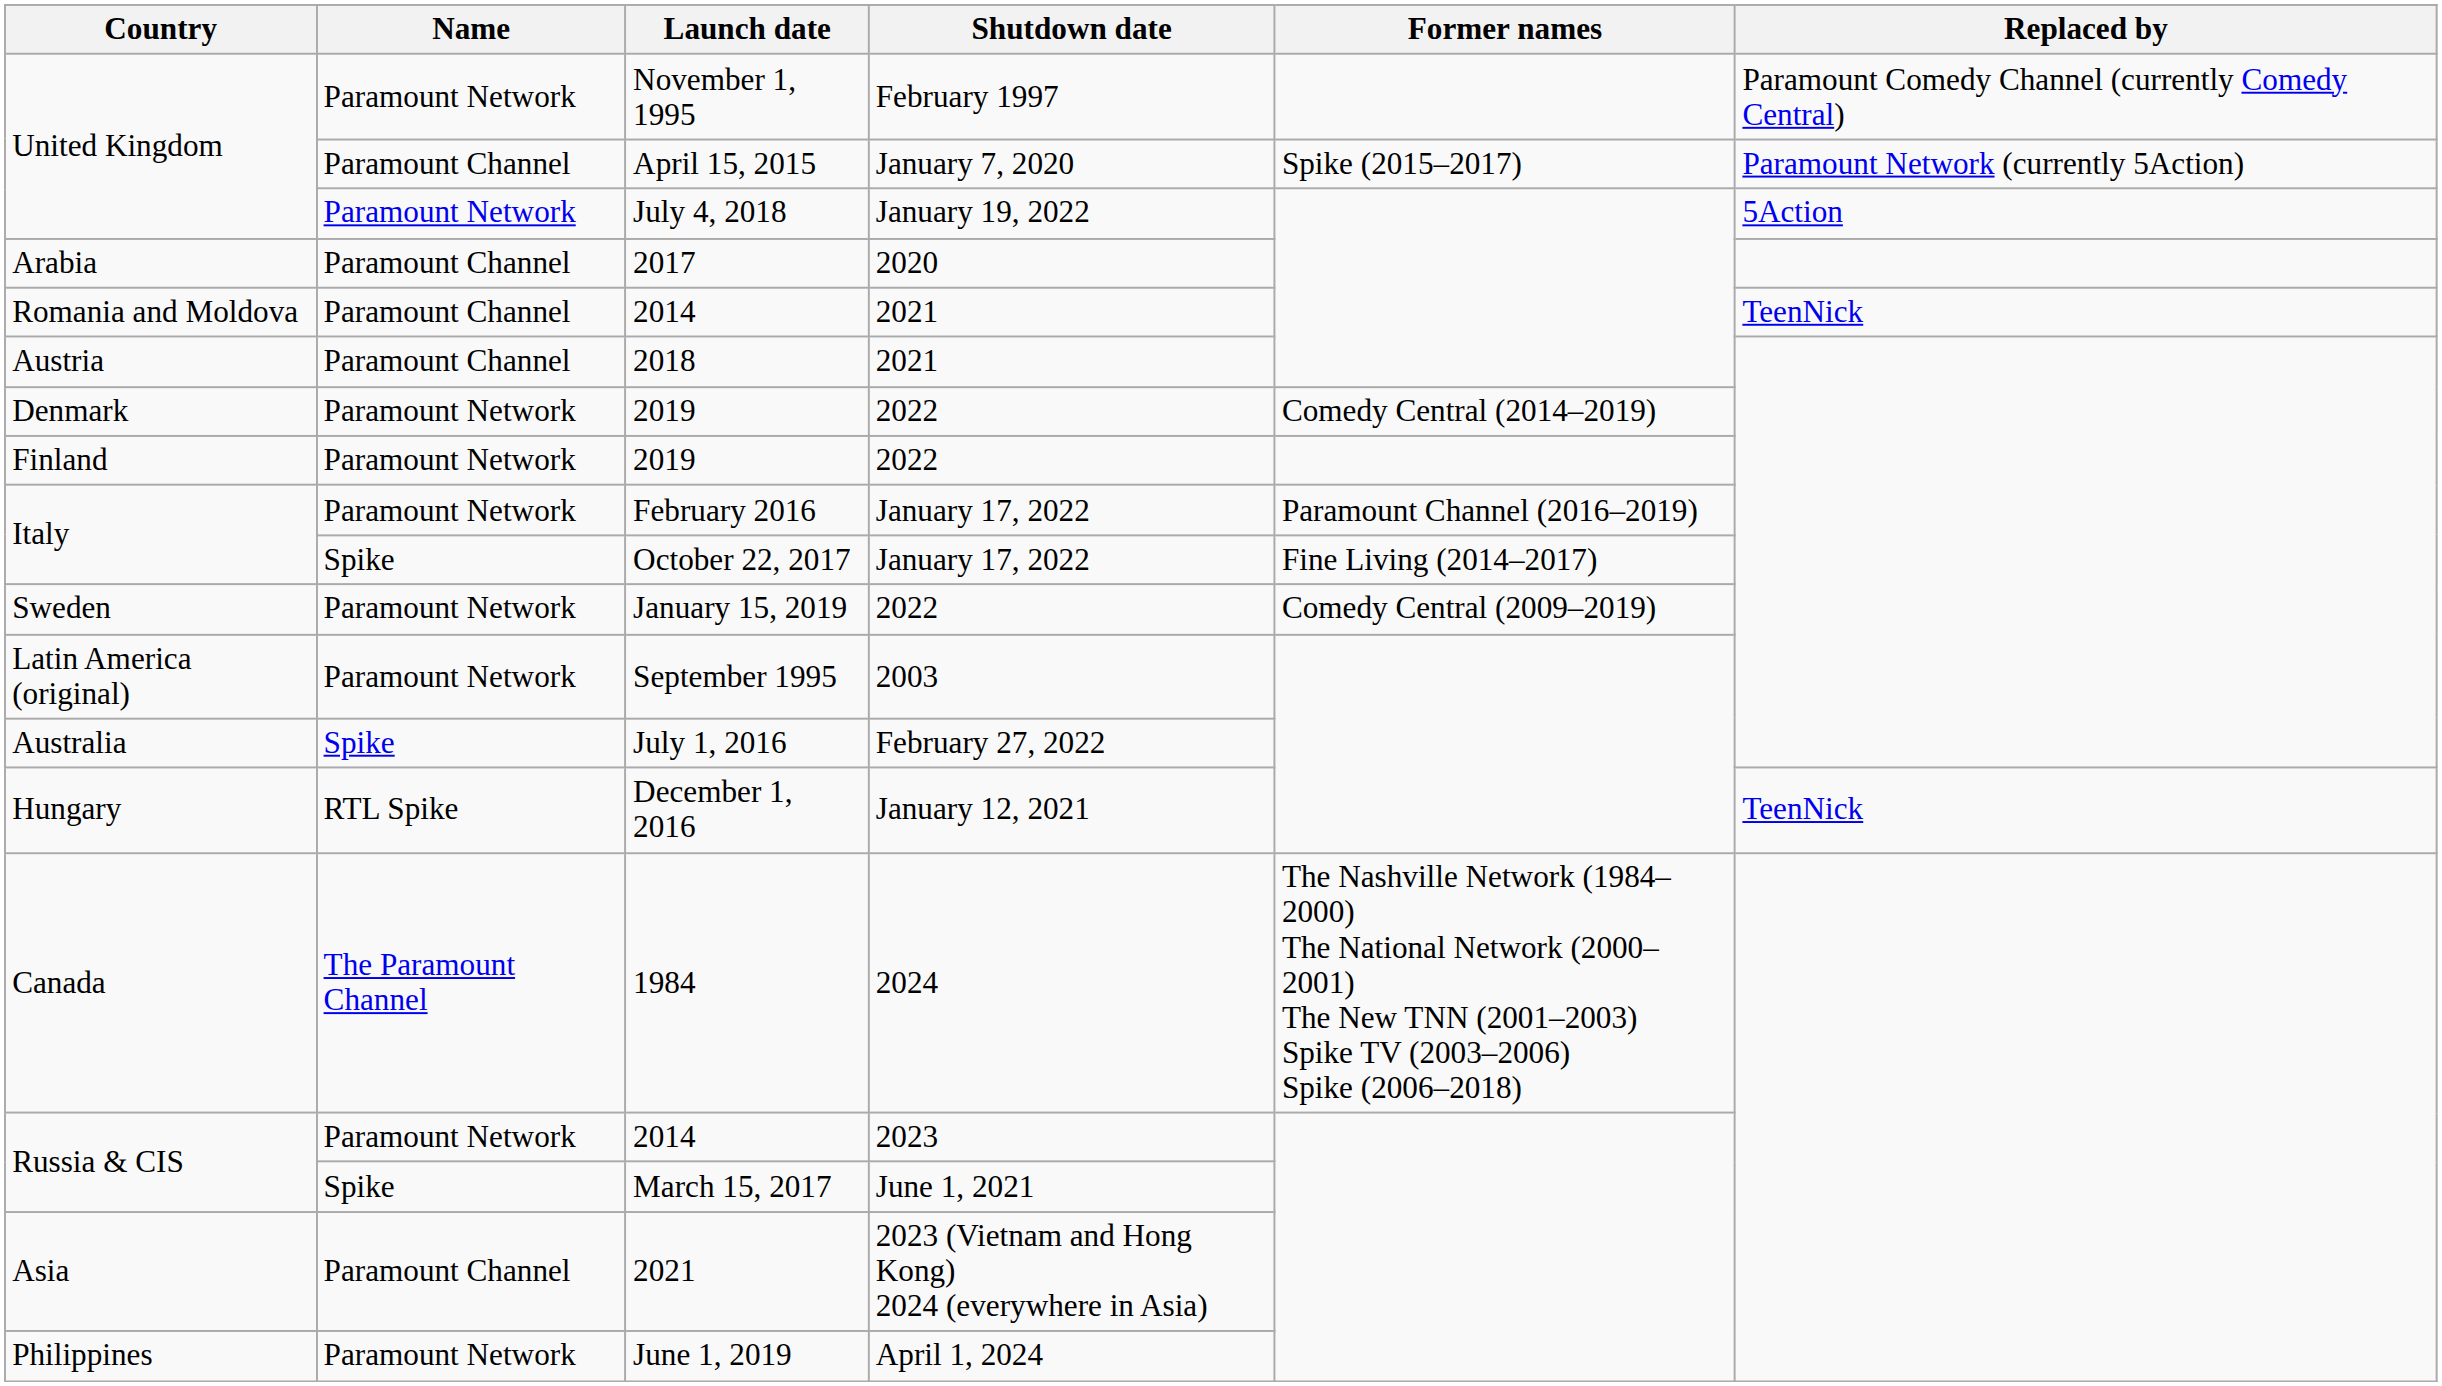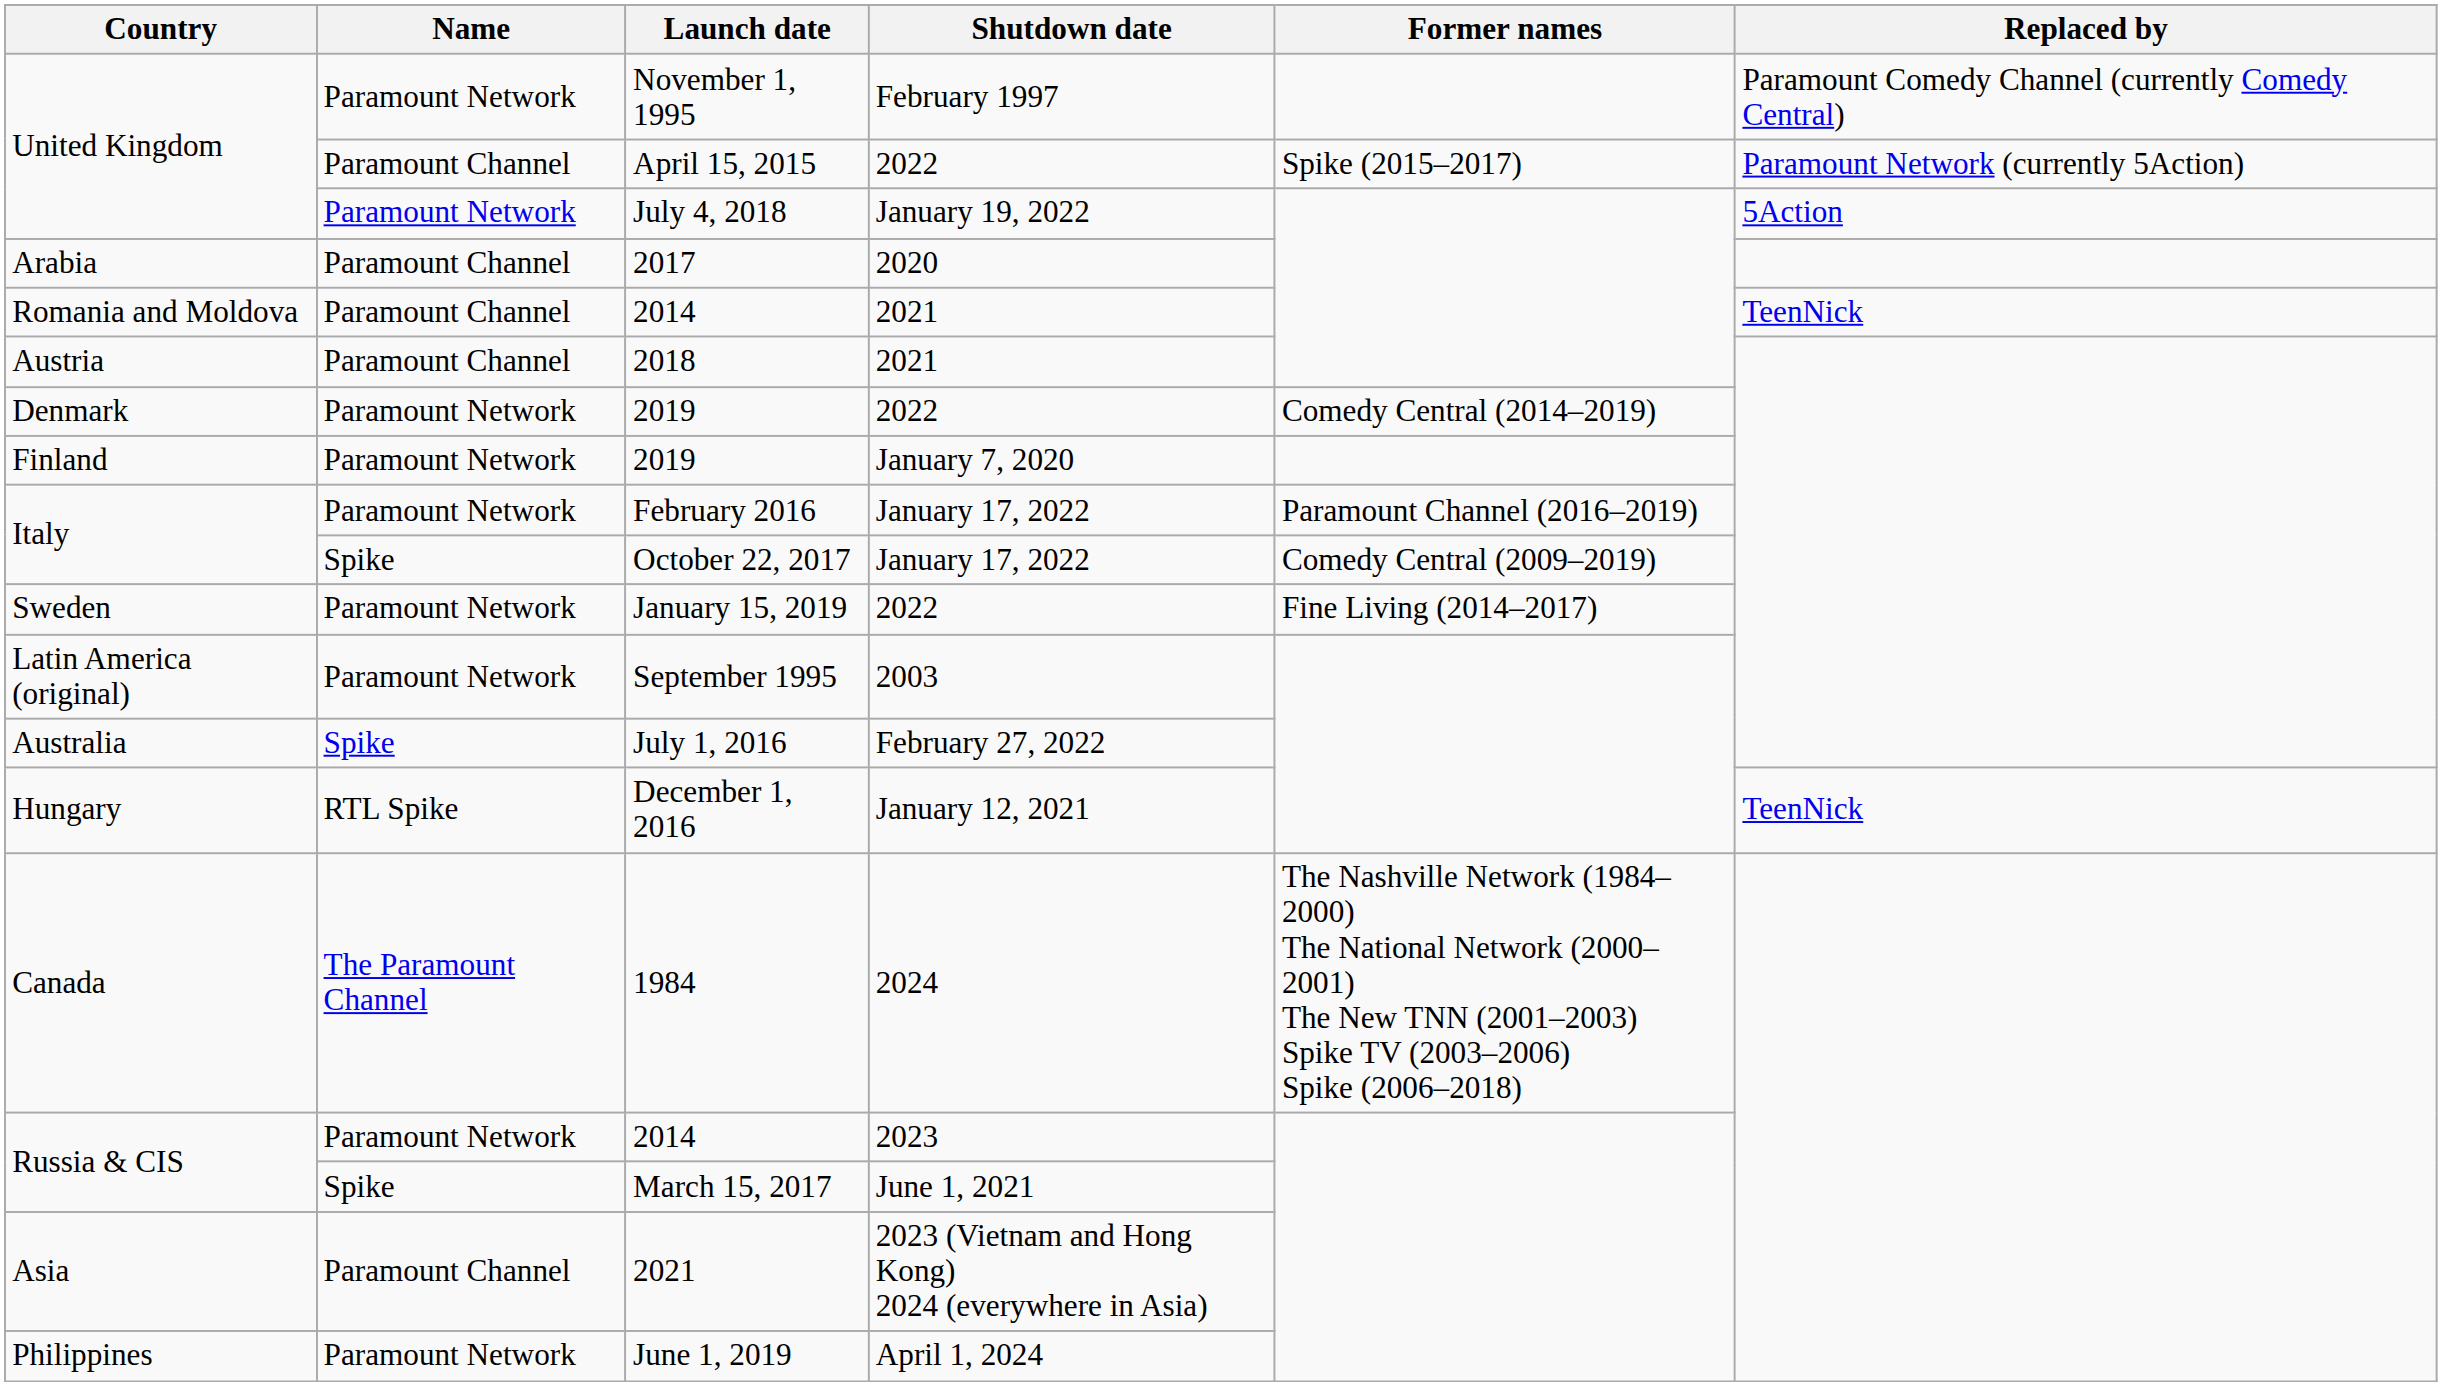April 15, 2015 | Shutdown date: January 7, 2020 -> 2022
Finland / 2019 | Shutdown date: 2022 -> January 7, 2020
October 22, 2017 | Former names: Fine Living (2014–2017) -> Comedy Central (2009–2019)
January 15, 2019 | Former names: Comedy Central (2009–2019) -> Fine Living (2014–2017)
